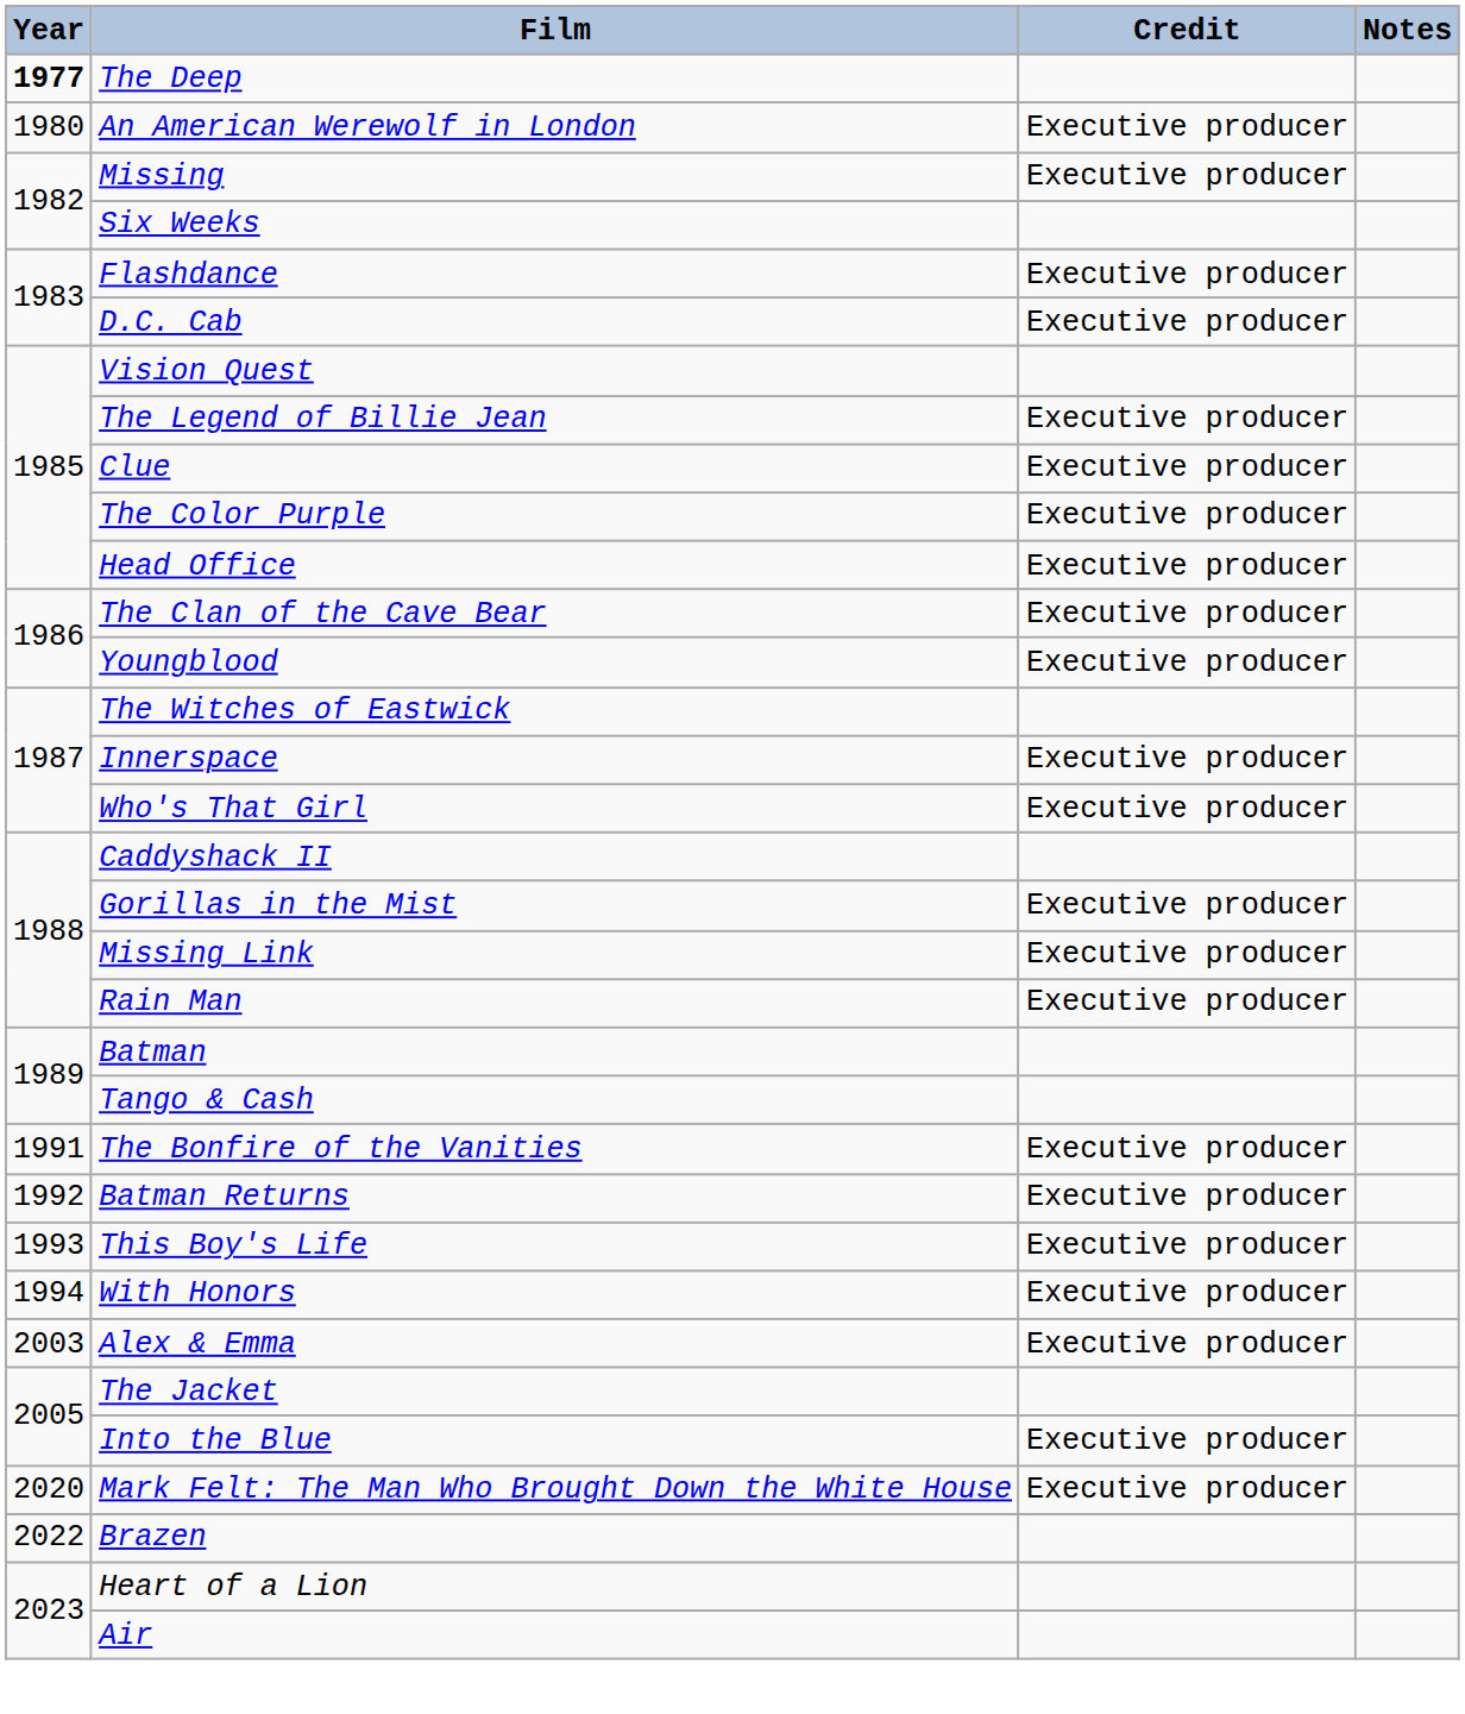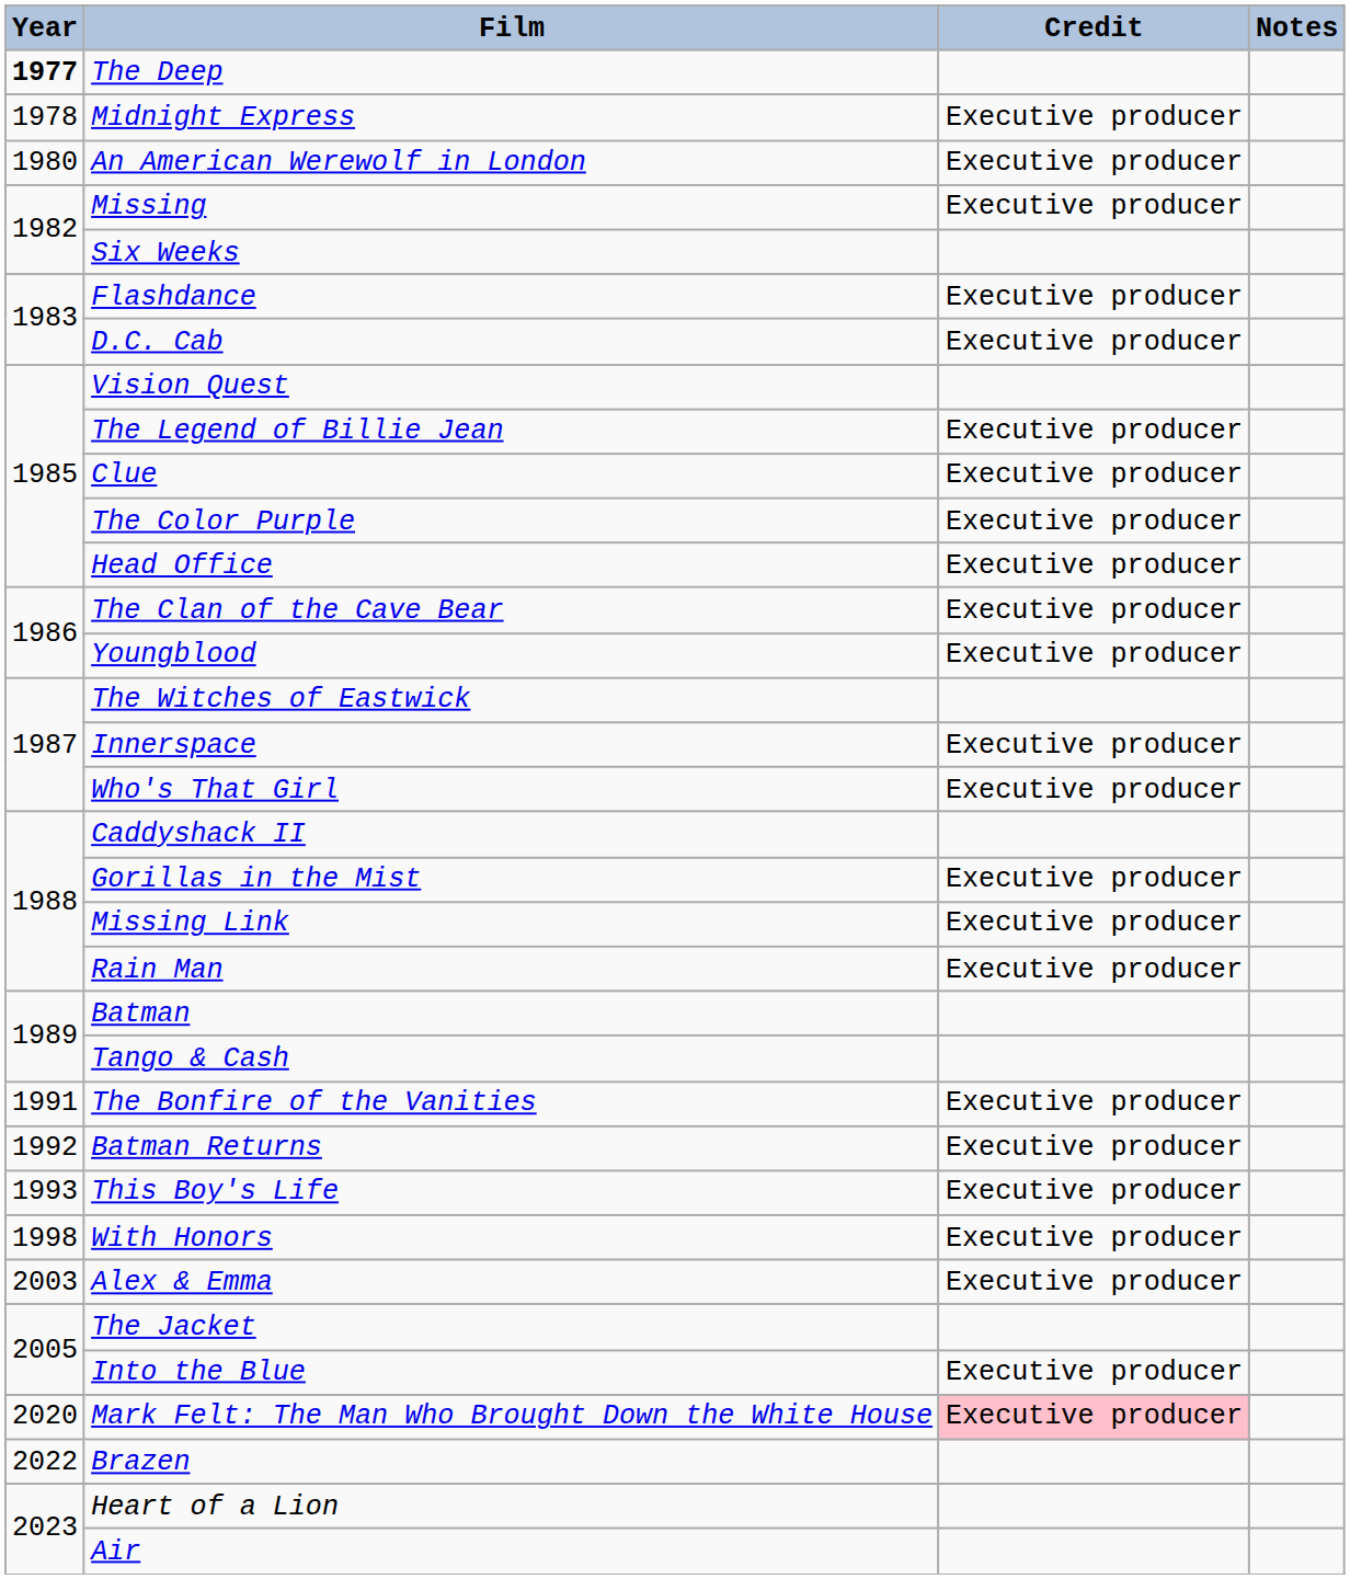+ row: 1978 | Midnight Express | Executive producer
With Honors | Year: 1994 -> 1998
Mark Felt: The Man Who Brought Down the White House | Credit: no background -> pink background
